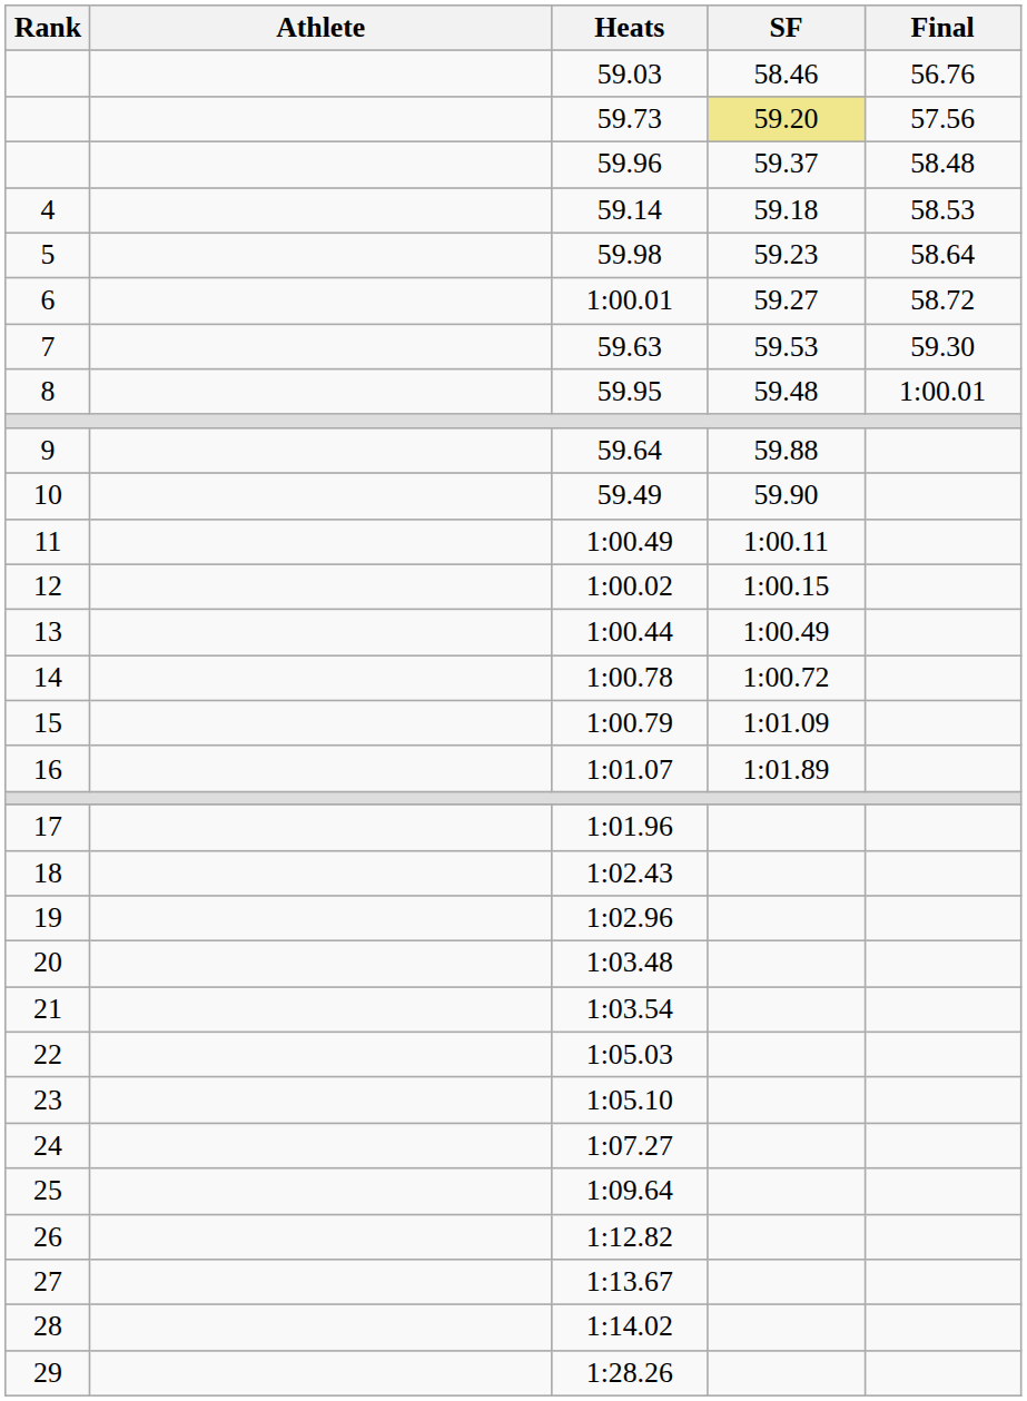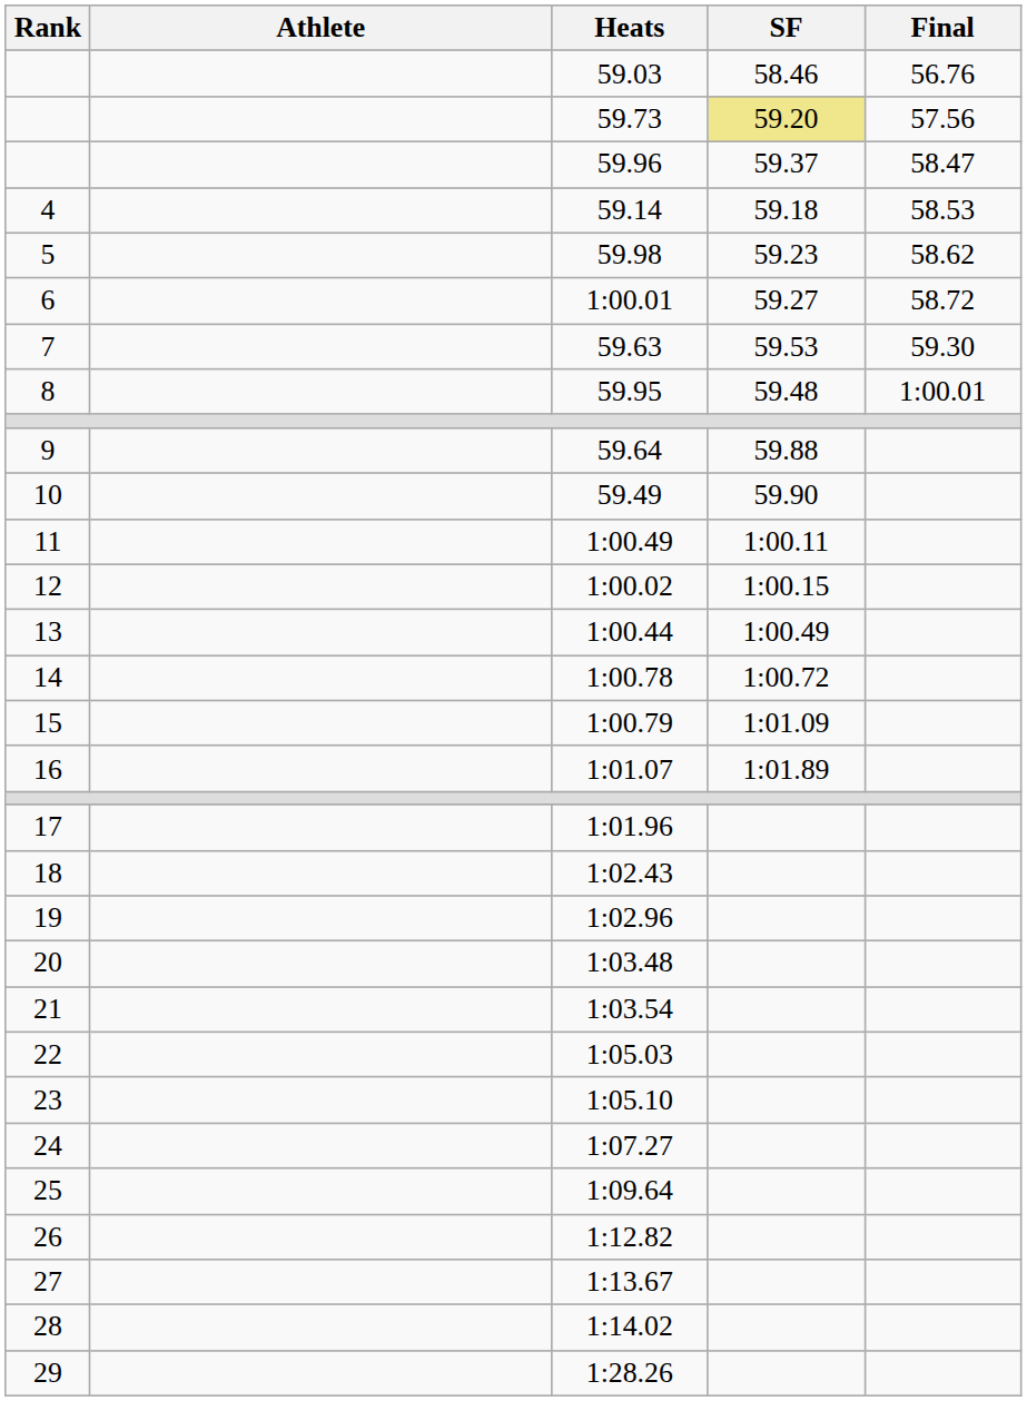59.96 | Final: 58.48 -> 58.47
59.98 | Final: 58.64 -> 58.62
